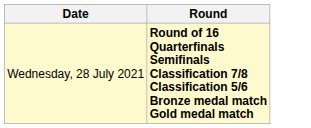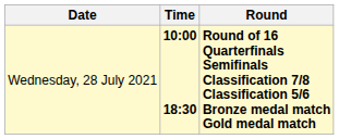+ column: Time | 10:00 18:30
